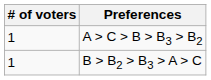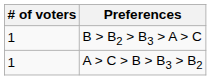rows swapped: A > C > B > B3 > B2 <-> B > B2 > B3 > A > C
